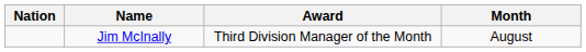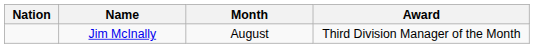columns swapped: Award <-> Month
